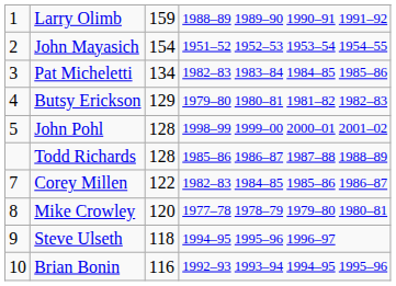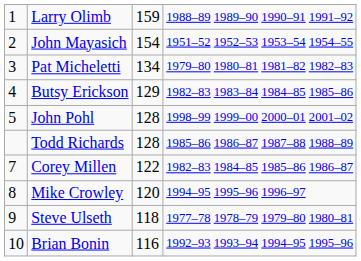Pat Micheletti | column 4: 1982–83 1983–84 1984–85 1985–86 -> 1979–80 1980–81 1981–82 1982–83
Butsy Erickson | column 4: 1979–80 1980–81 1981–82 1982–83 -> 1982–83 1983–84 1984–85 1985–86
Mike Crowley | column 4: 1977–78 1978–79 1979–80 1980–81 -> 1994–95 1995–96 1996–97
Steve Ulseth | column 4: 1994–95 1995–96 1996–97 -> 1977–78 1978–79 1979–80 1980–81
